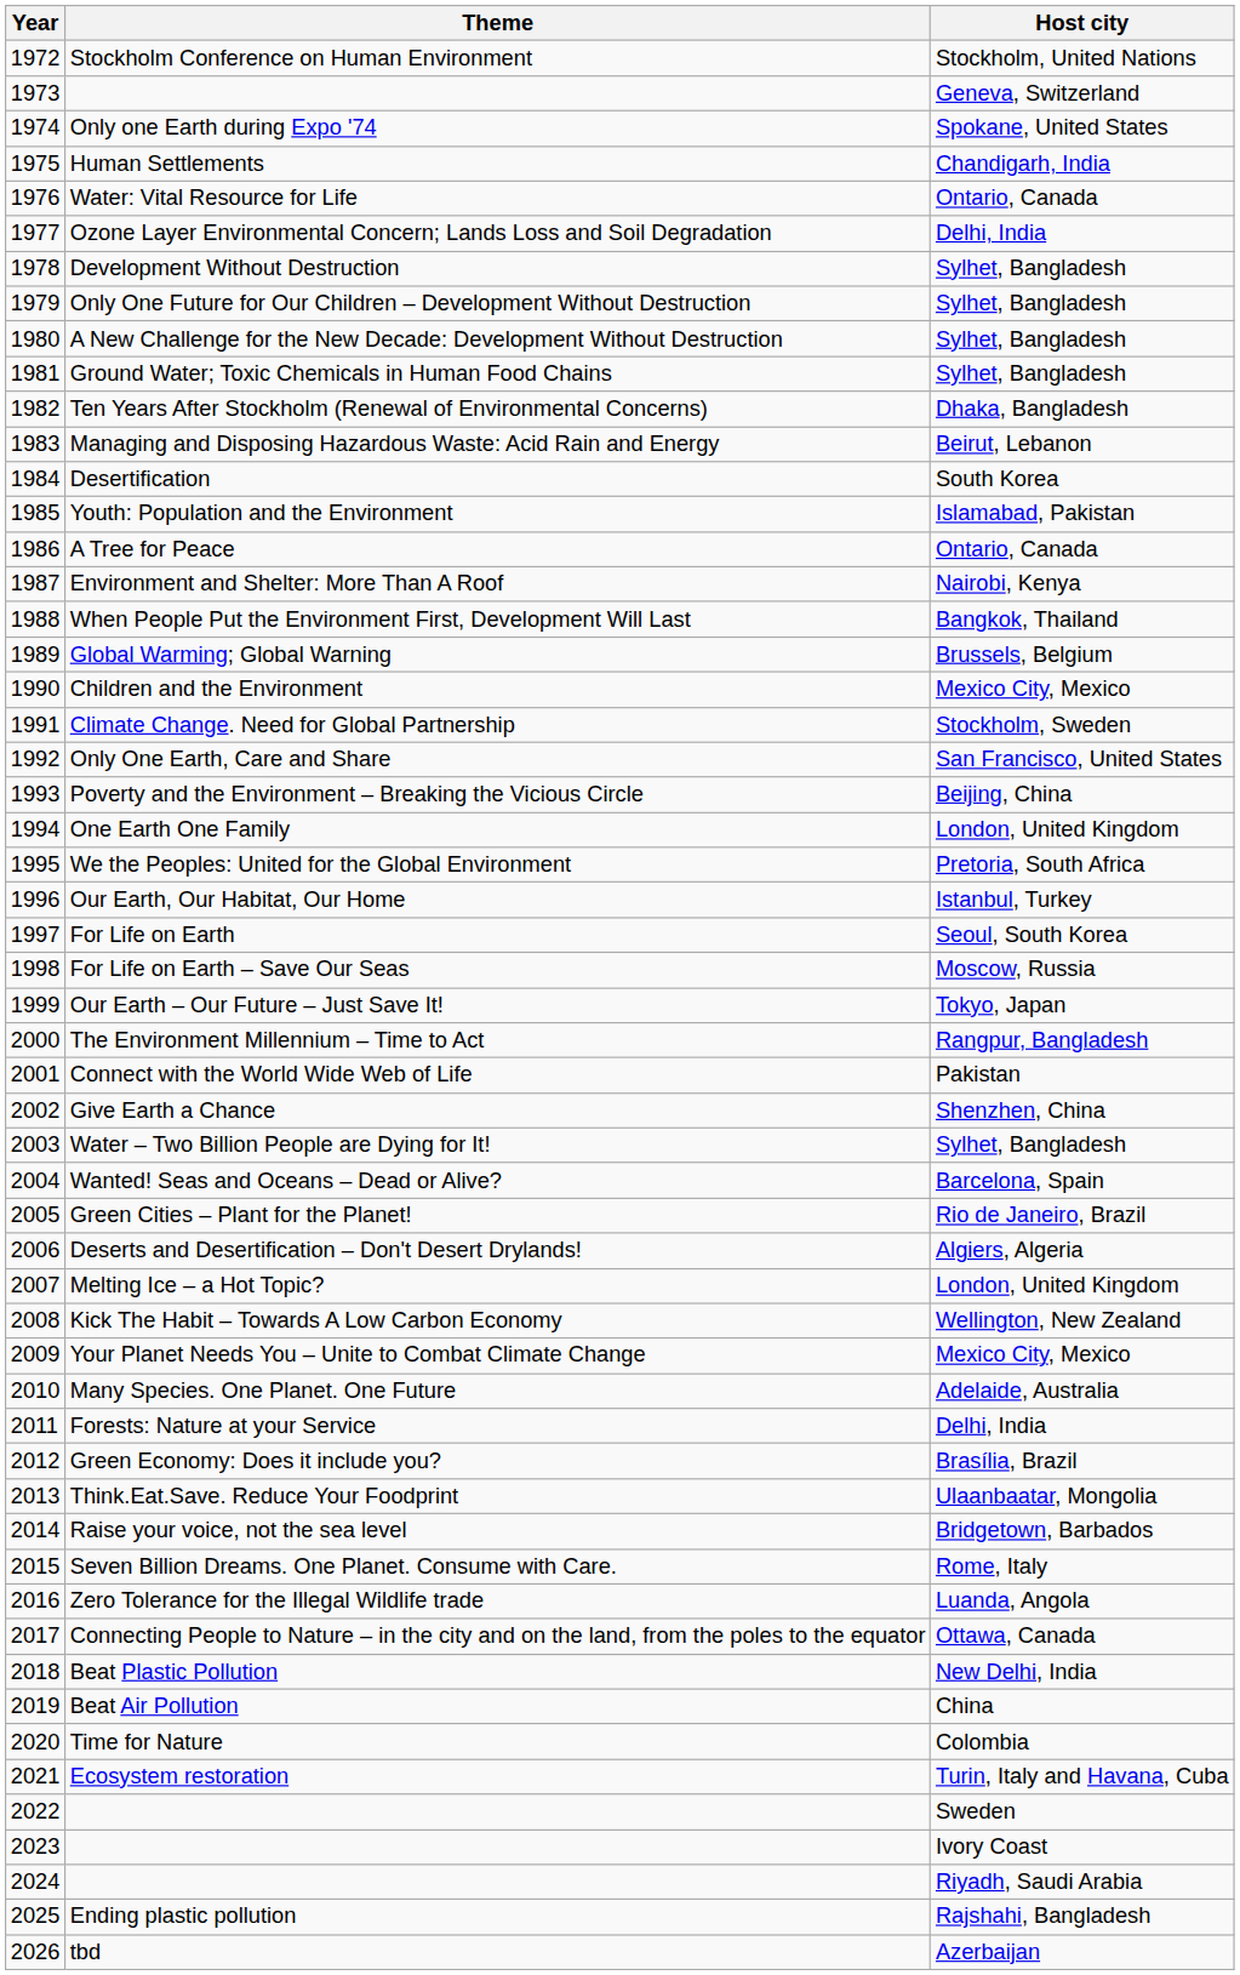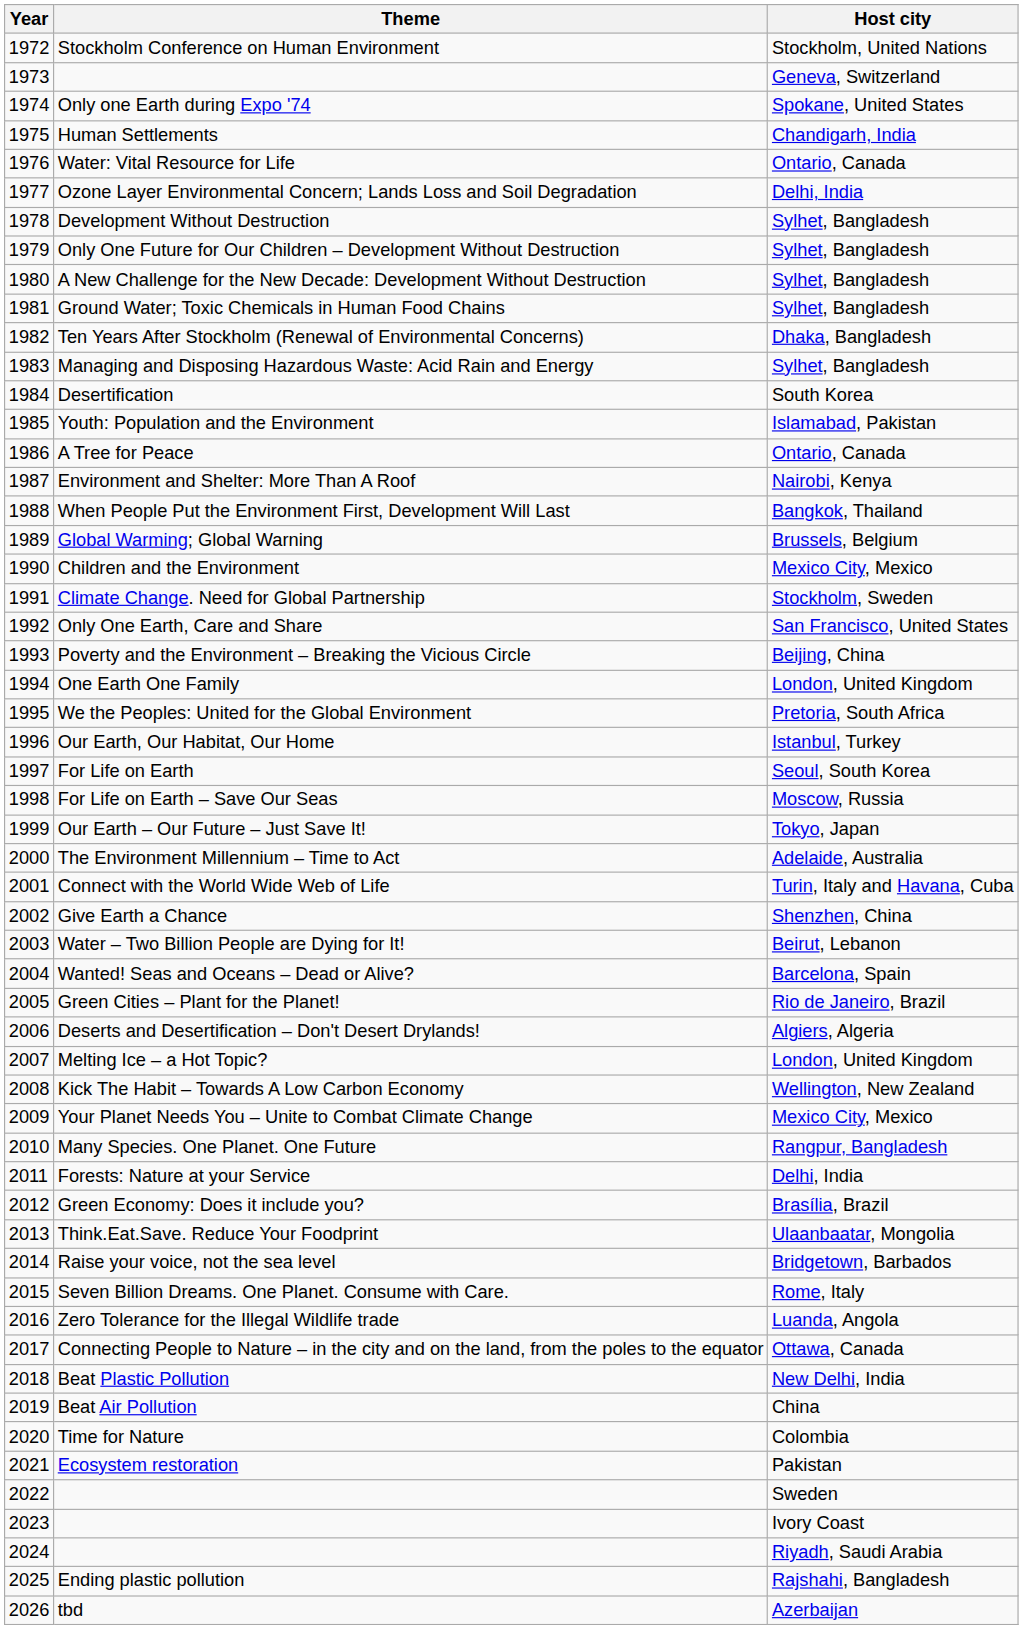Managing and Disposing Hazardous Waste: Acid Rain and Energy | Host city: Beirut, Lebanon -> Sylhet, Bangladesh
The Environment Millennium – Time to Act | Host city: Rangpur, Bangladesh -> Adelaide, Australia
Connect with the World Wide Web of Life | Host city: Pakistan -> Turin, Italy and Havana, Cuba
Water – Two Billion People are Dying for It! | Host city: Sylhet, Bangladesh -> Beirut, Lebanon
Many Species. One Planet. One Future | Host city: Adelaide, Australia -> Rangpur, Bangladesh
Ecosystem restoration | Host city: Turin, Italy and Havana, Cuba -> Pakistan
